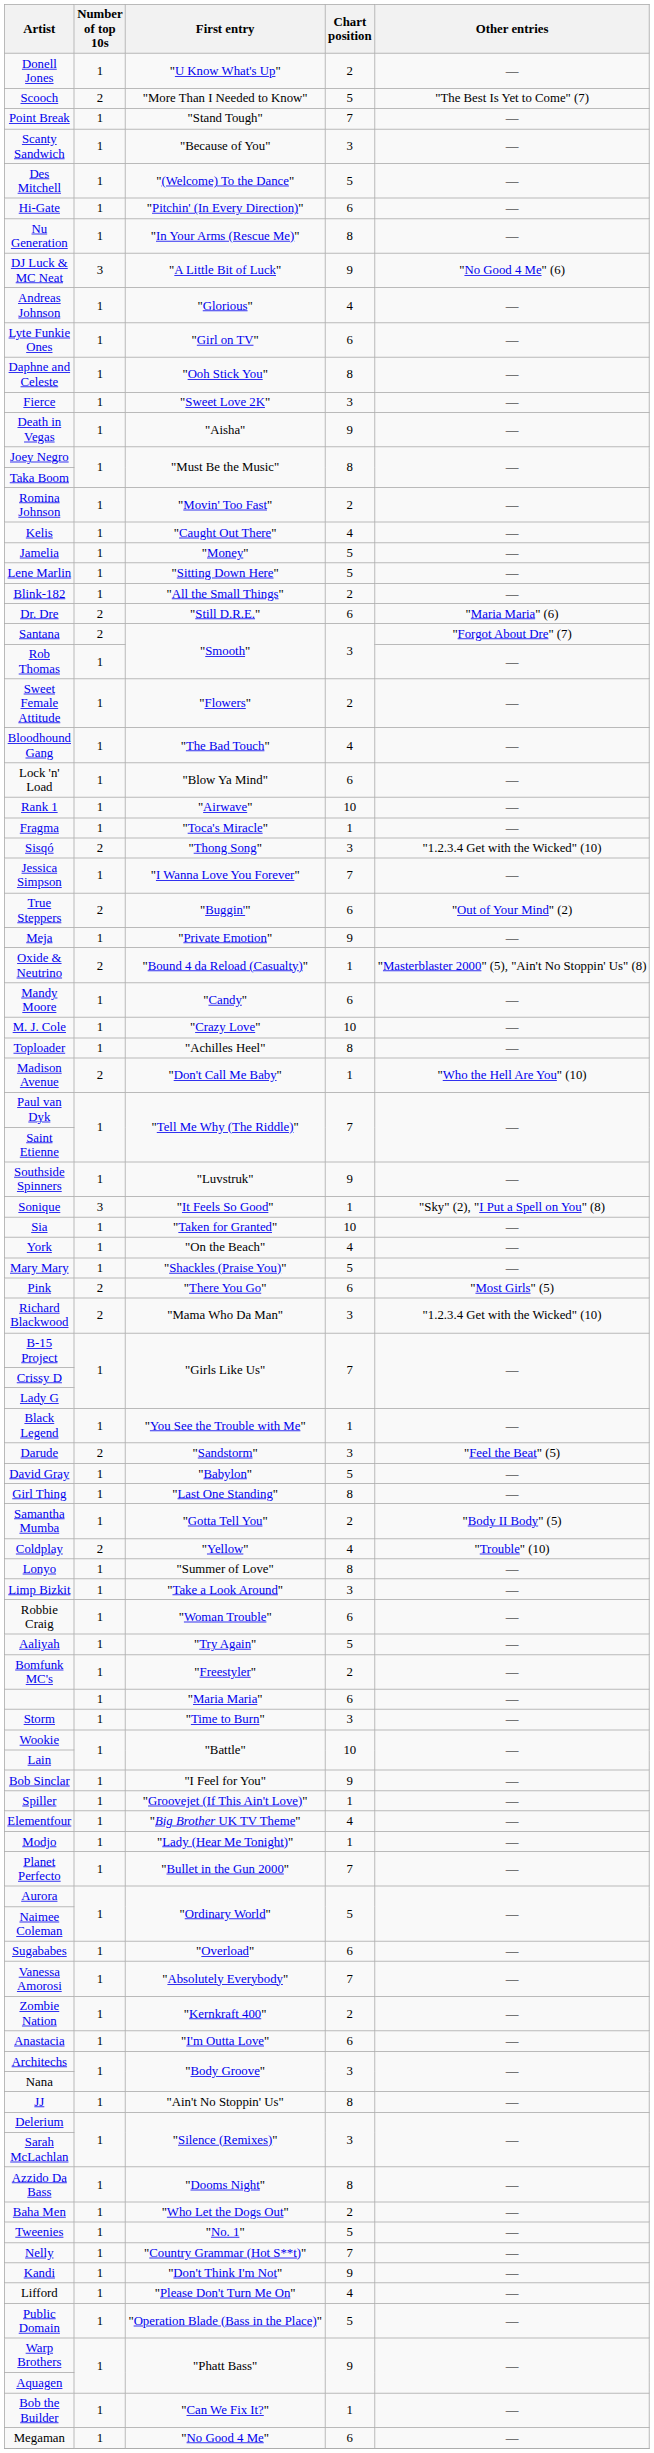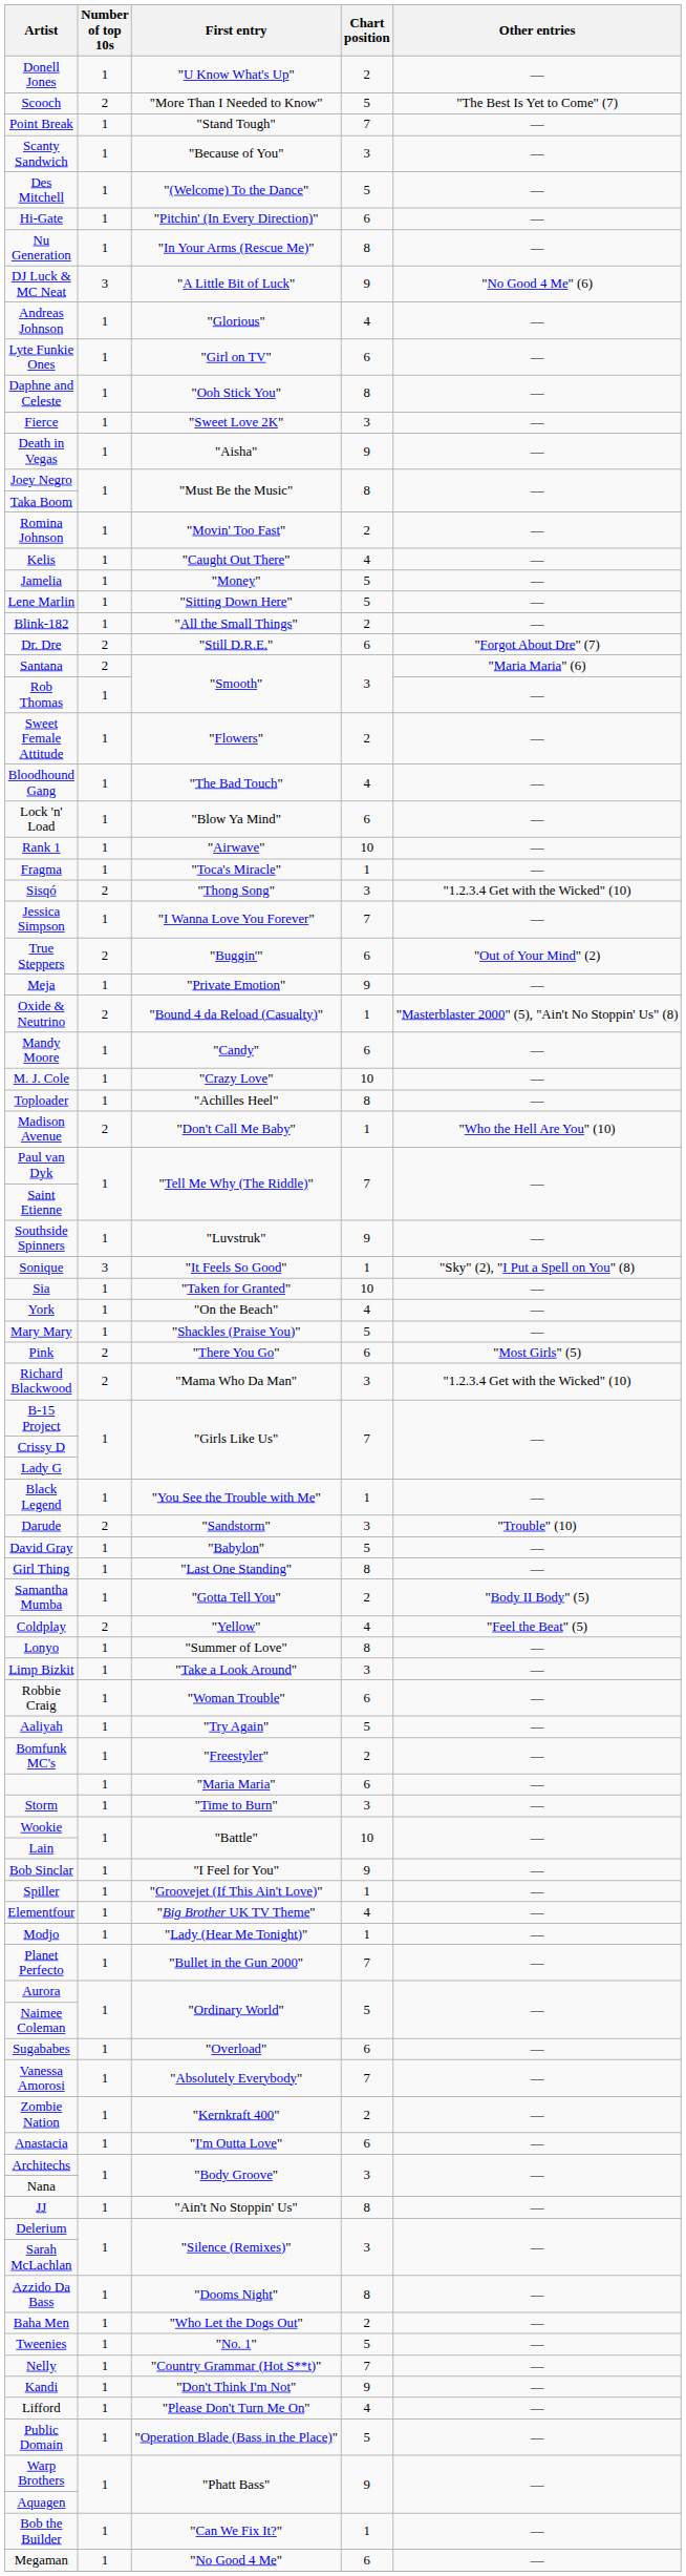Dr. Dre | Other entries: "Maria Maria" (6) -> "Forgot About Dre" (7)
Santana | Other entries: "Forgot About Dre" (7) -> "Maria Maria" (6)
Darude | Other entries: "Feel the Beat" (5) -> "Trouble" (10)
Coldplay | Other entries: "Trouble" (10) -> "Feel the Beat" (5)
